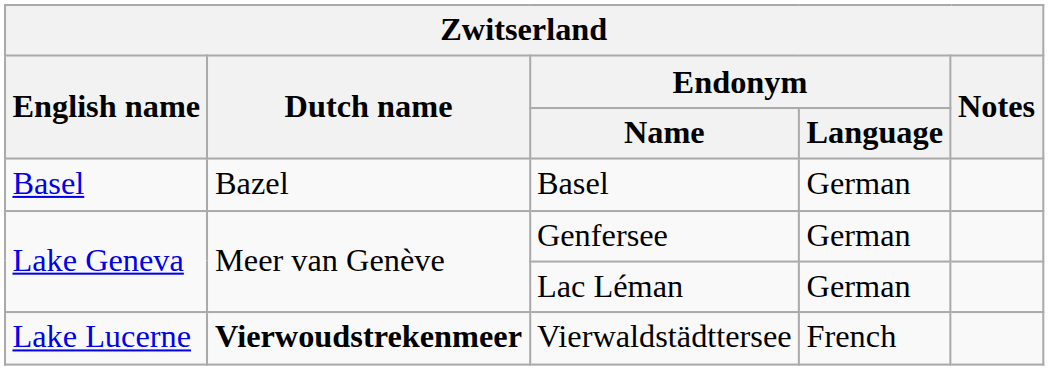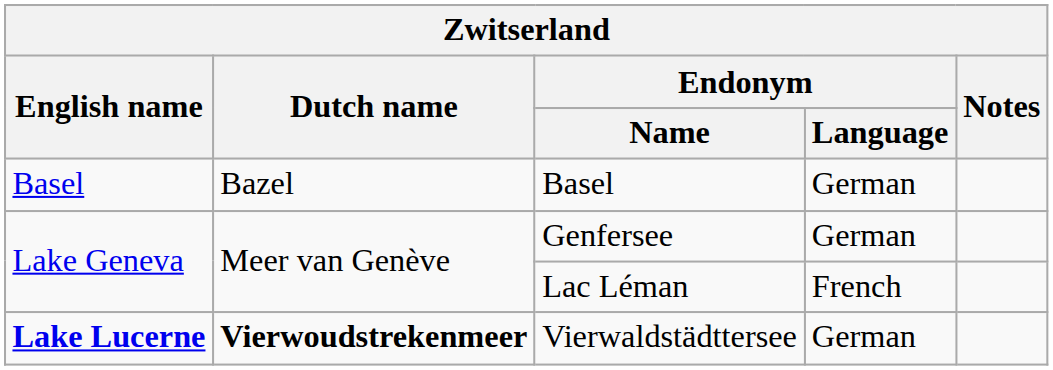Lac Léman | Endonym / Language: German -> French
Vierwaldstädttersee | English name: normal -> bold
Vierwaldstädttersee | Endonym / Language: French -> German
